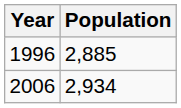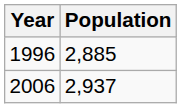2006 | Population: 2,934 -> 2,937
